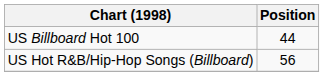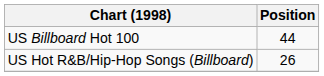US Hot R&B/Hip-Hop Songs (Billboard) | Position: 56 -> 26
